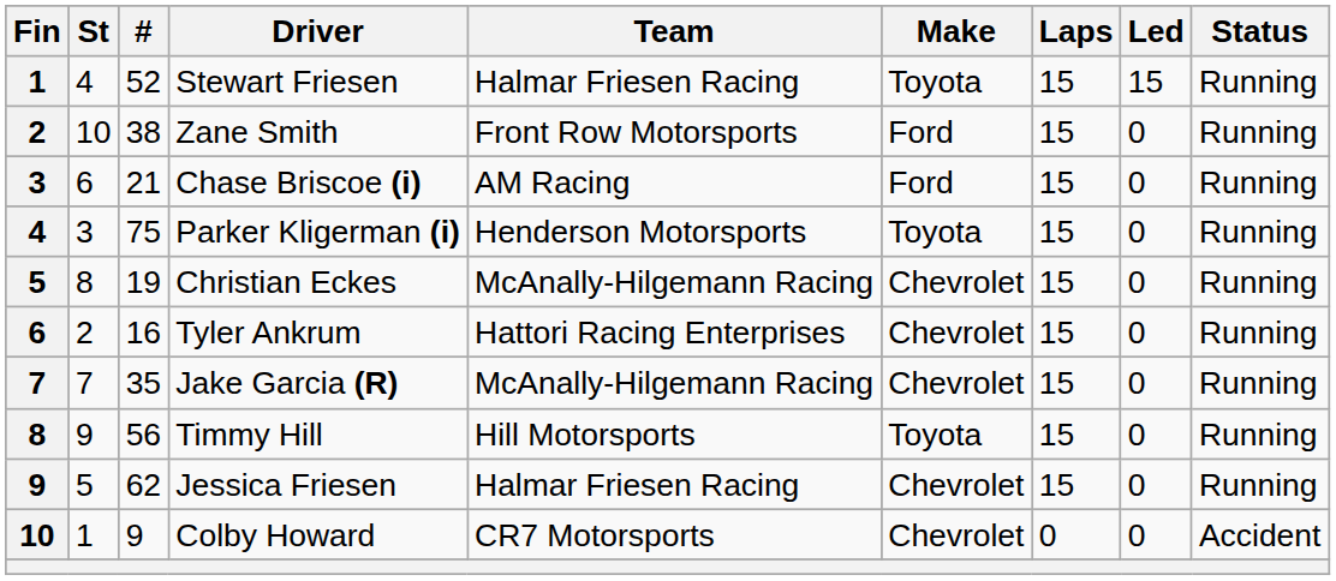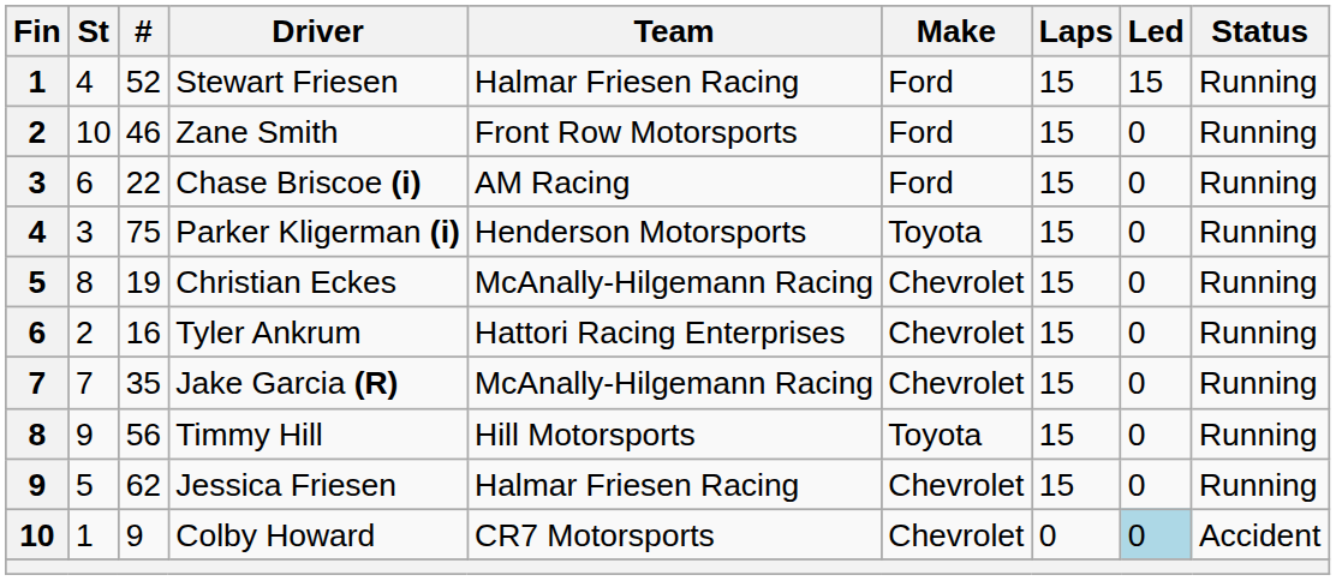Stewart Friesen | Make: Toyota -> Ford
Zane Smith | #: 38 -> 46
Chase Briscoe (i) | #: 21 -> 22
Colby Howard | Led: no background -> lightblue background
